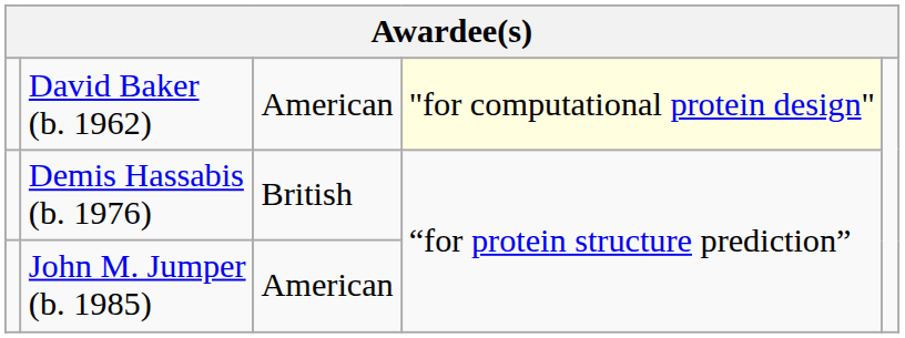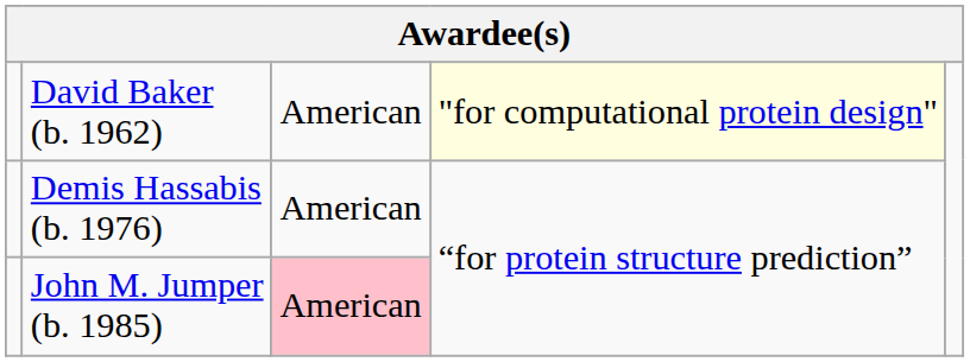Demis Hassabis (b. 1976) | column 3: British -> American
John M. Jumper (b. 1985) | column 3: no background -> pink background
